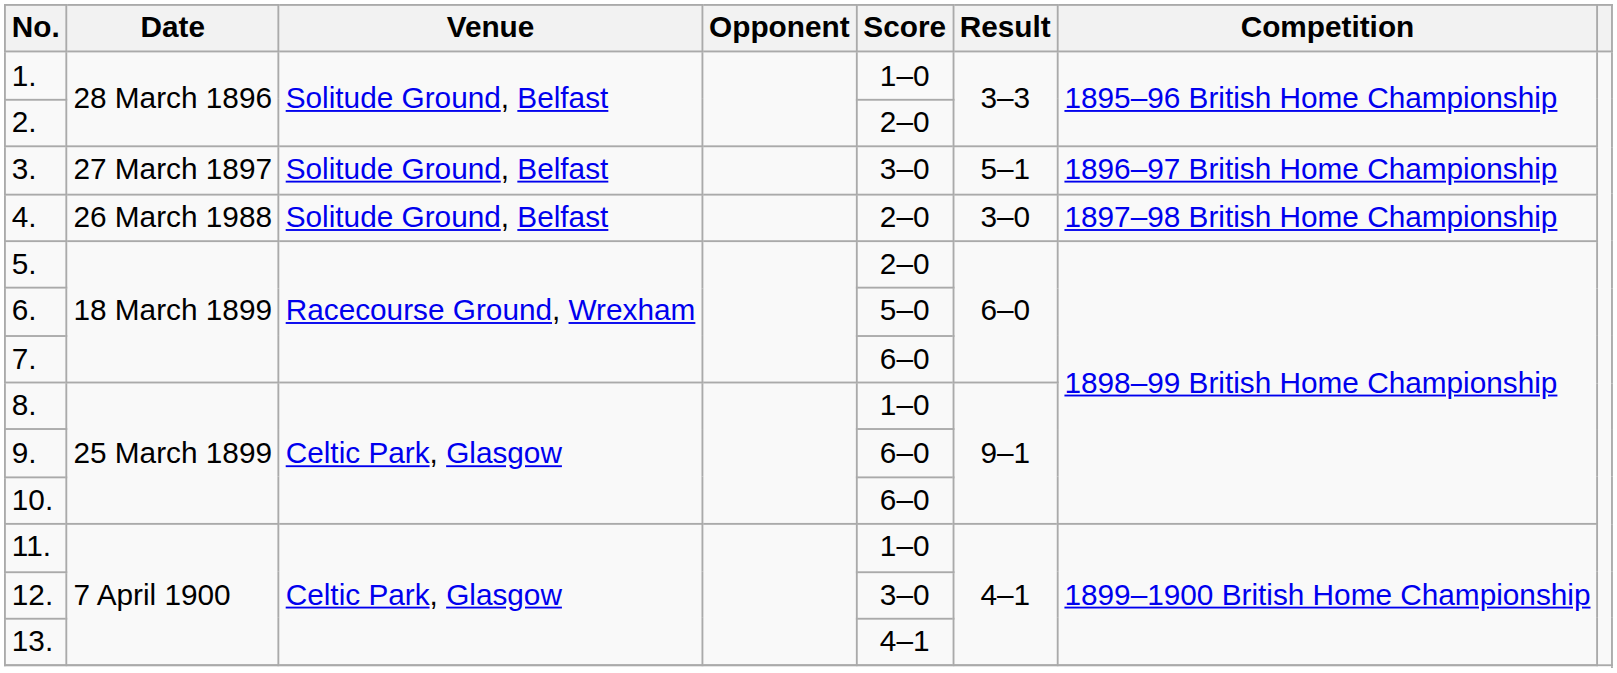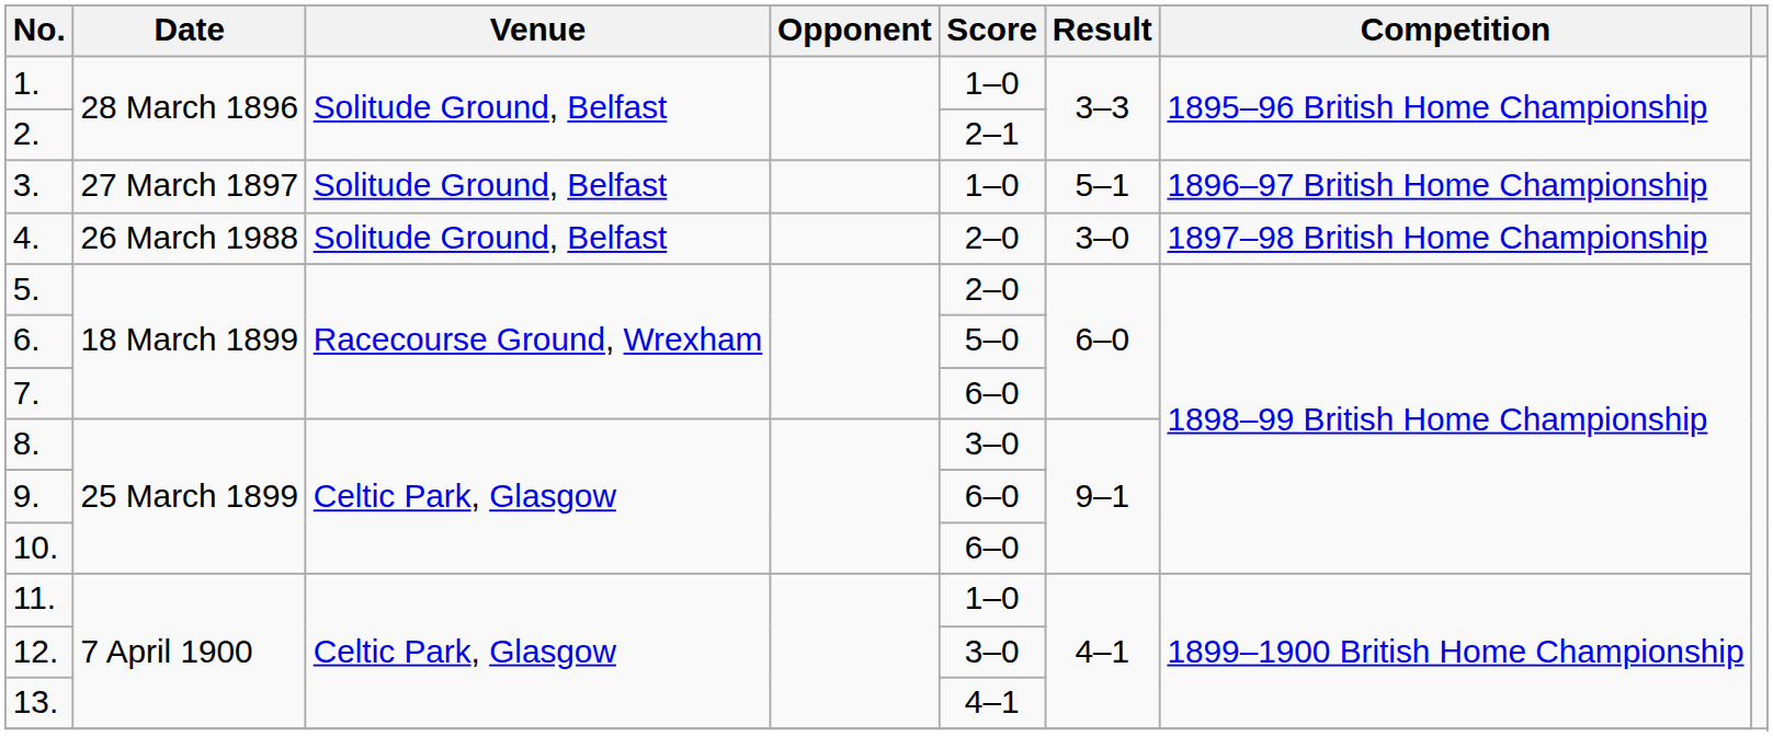2. | Score: 2–0 -> 2–1
3. | Score: 3–0 -> 1–0
8. | Score: 1–0 -> 3–0
